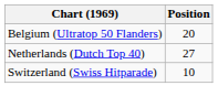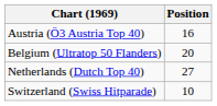+ row: Austria (Ö3 Austria Top 40) | 16
